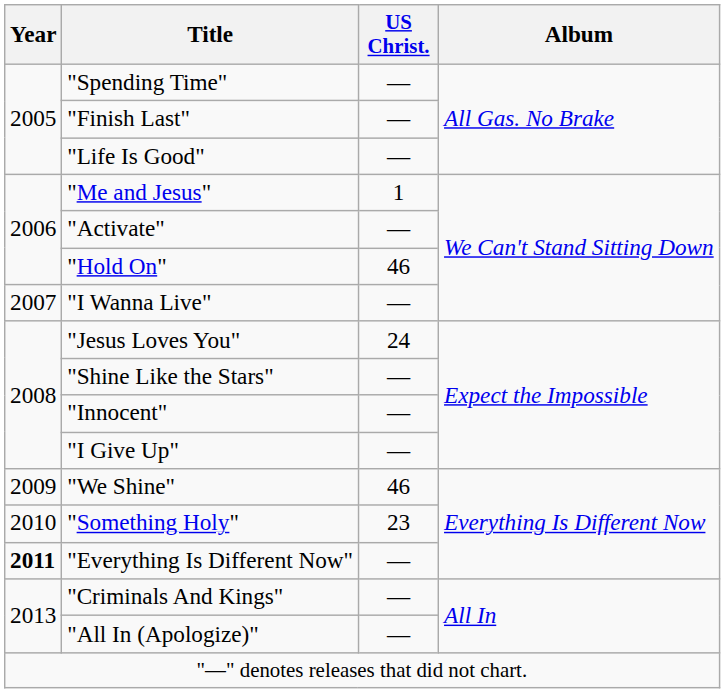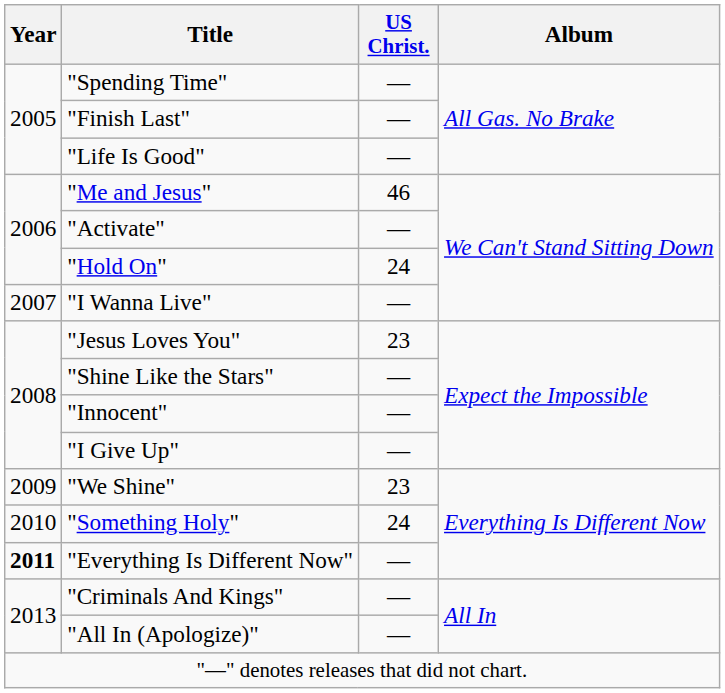"Me and Jesus" | US Christ.: 1 -> 46
"Hold On" | US Christ.: 46 -> 24
"Jesus Loves You" | US Christ.: 24 -> 23
"We Shine" | US Christ.: 46 -> 23
"Something Holy" | US Christ.: 23 -> 24
